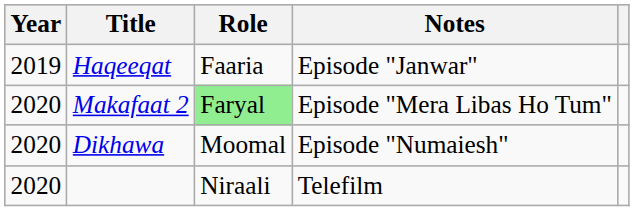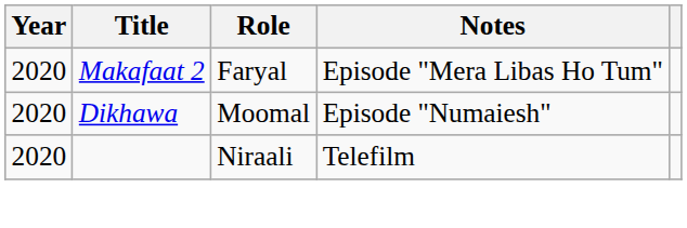- row: 2019 | Haqeeqat | Faaria | Episode "Janwar"
Makafaat 2 | Role: lightgreen background -> no background
